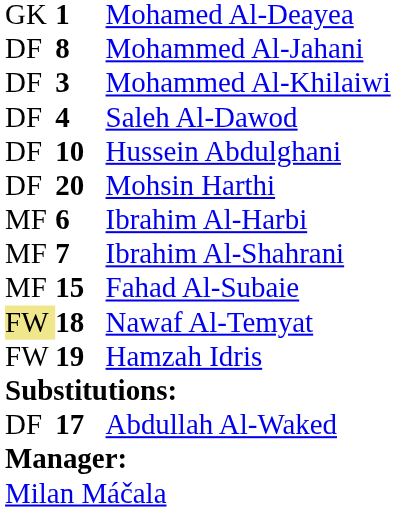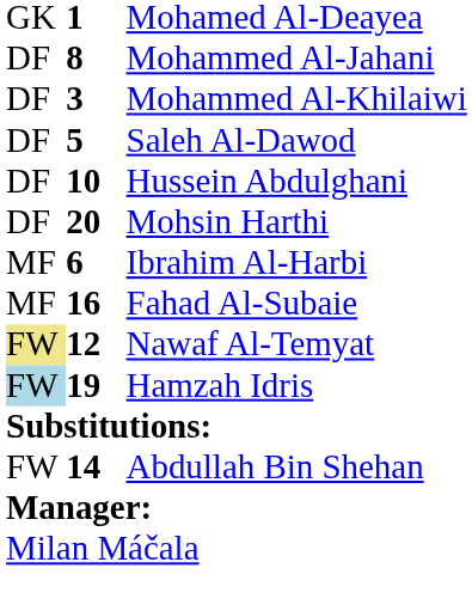Saleh Al-Dawod | column 2: 4 -> 5
- row: MF | 7 | Ibrahim Al-Shahrani
Fahad Al-Subaie | column 2: 15 -> 16
Nawaf Al-Temyat | column 2: 18 -> 12
Hamzah Idris | column 1: no background -> lightblue background
+ row: FW | 14 | Abdullah Bin Shehan
- row: DF | 17 | Abdullah Al-Waked
